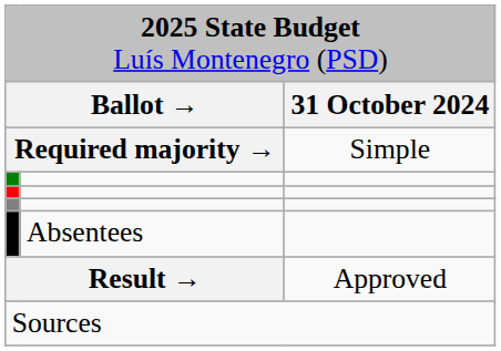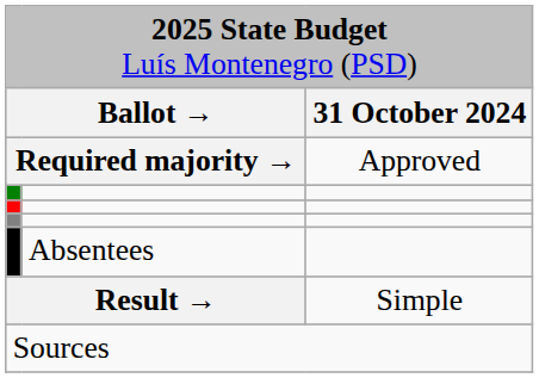Required majority → | column 3: Simple -> Approved
Result → | column 3: Approved -> Simple
